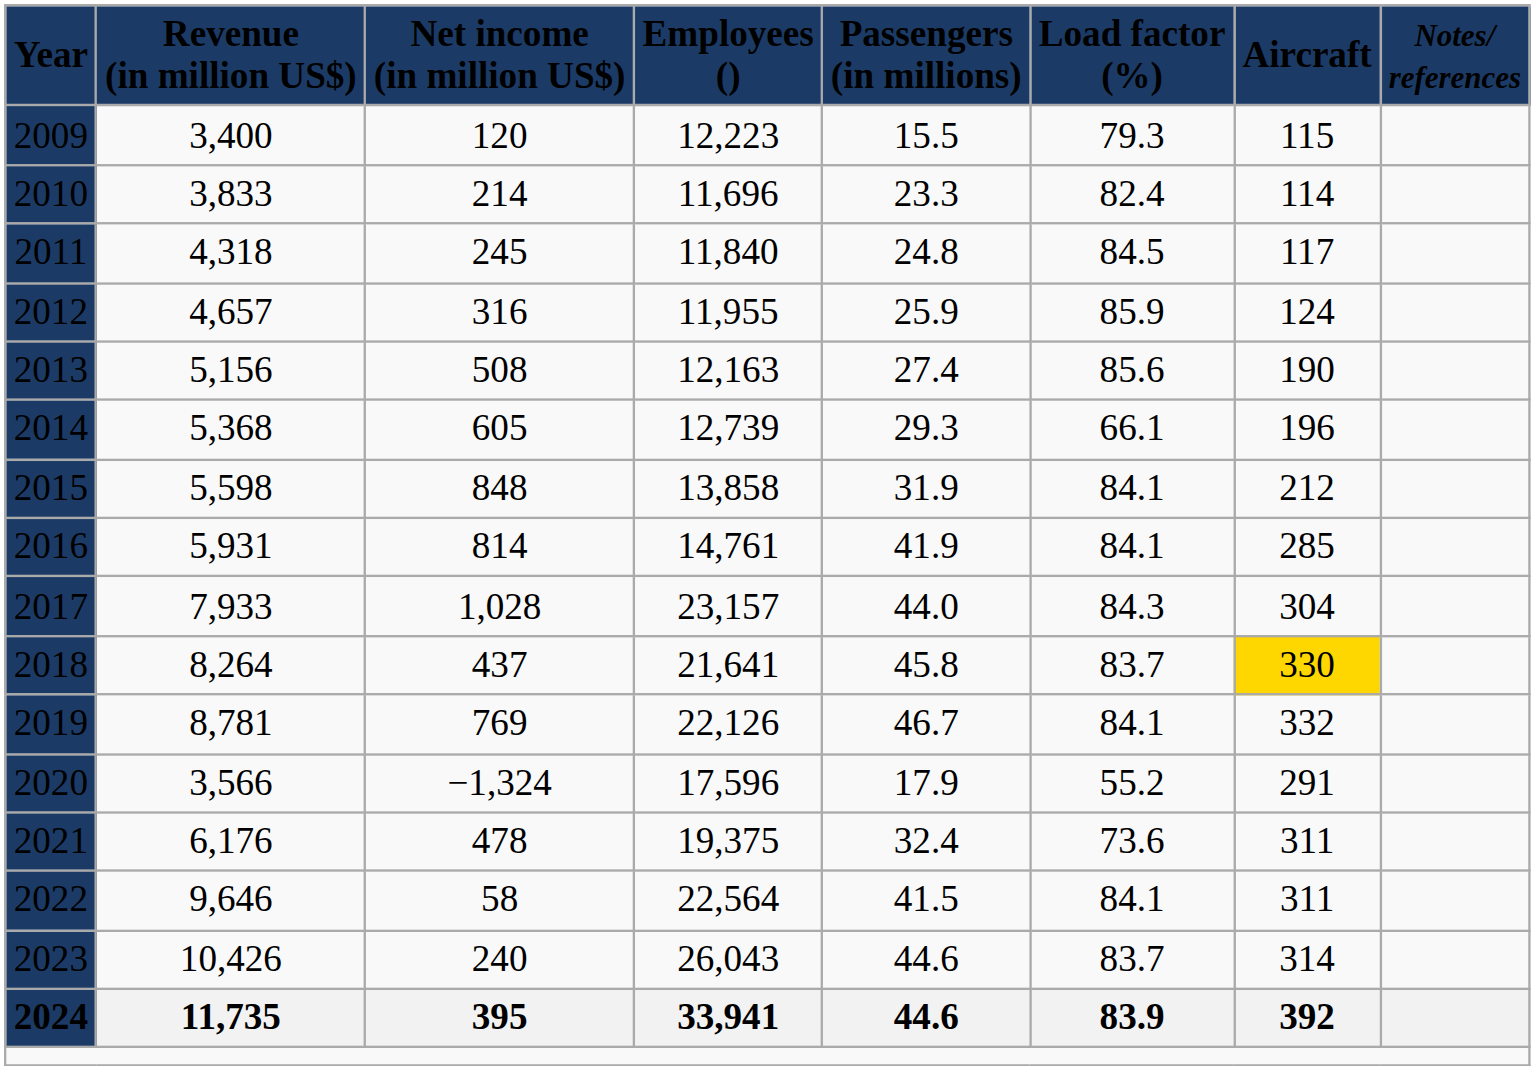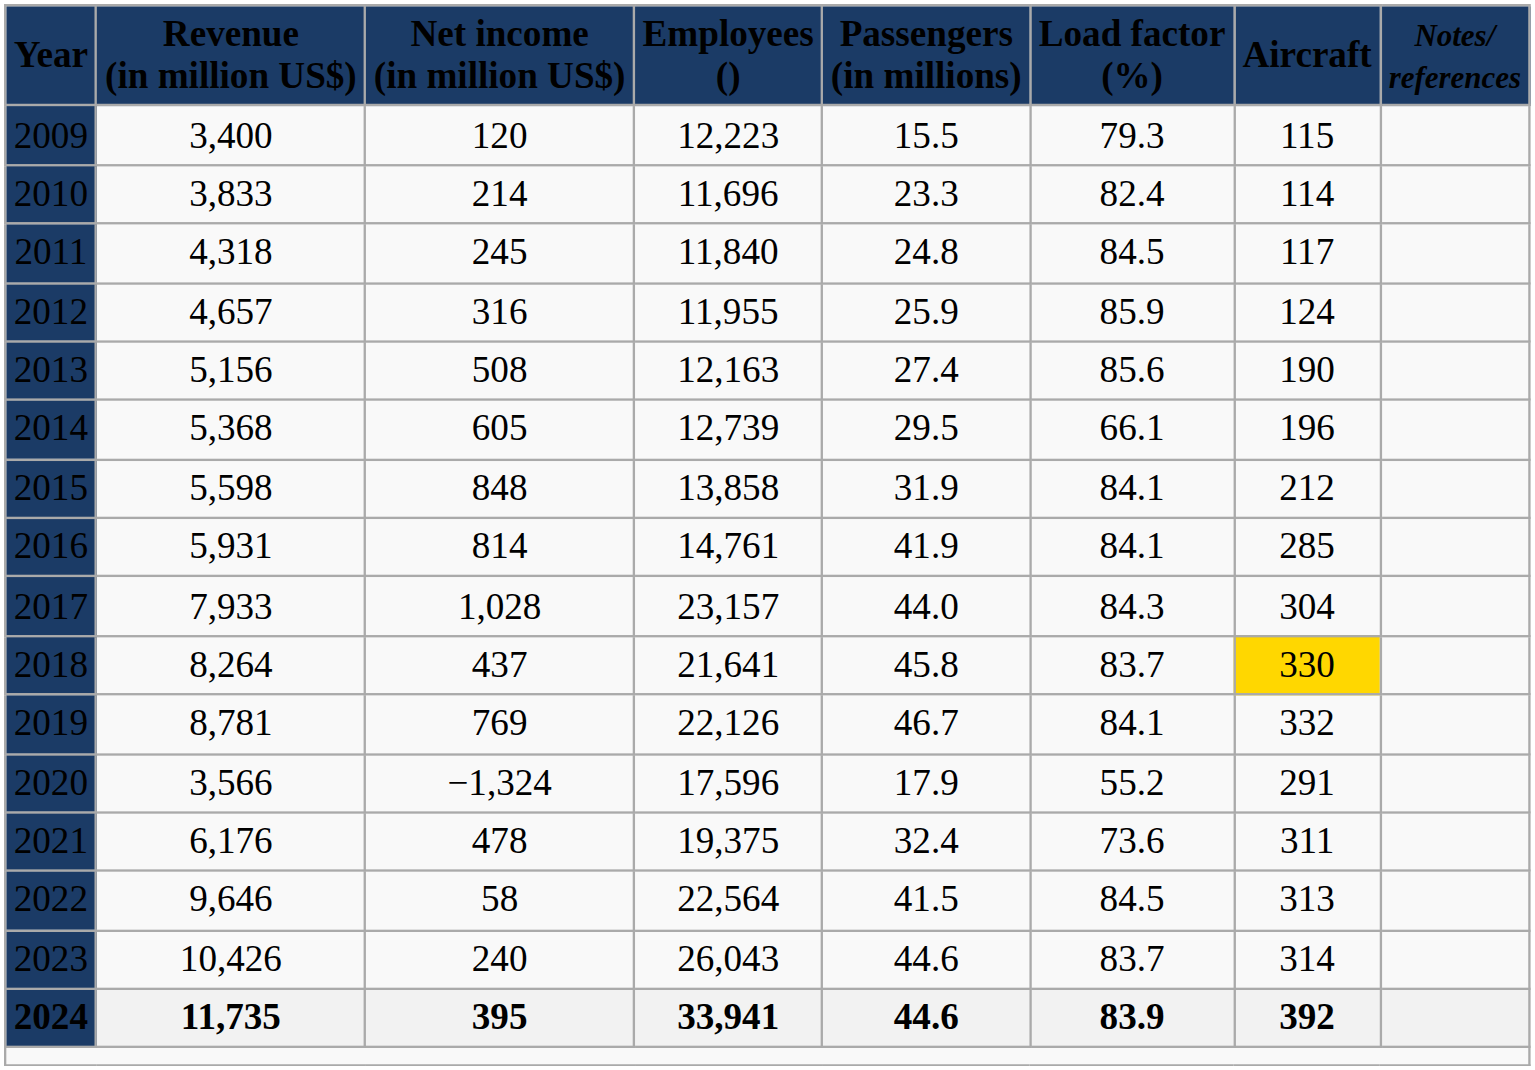2014 | Passengers (in millions): 29.3 -> 29.5
2022 | Load factor (%): 84.1 -> 84.5
2022 | Aircraft: 311 -> 313
